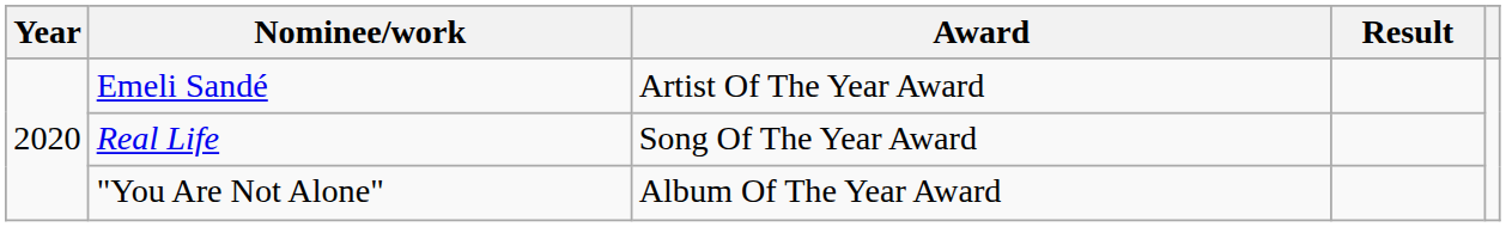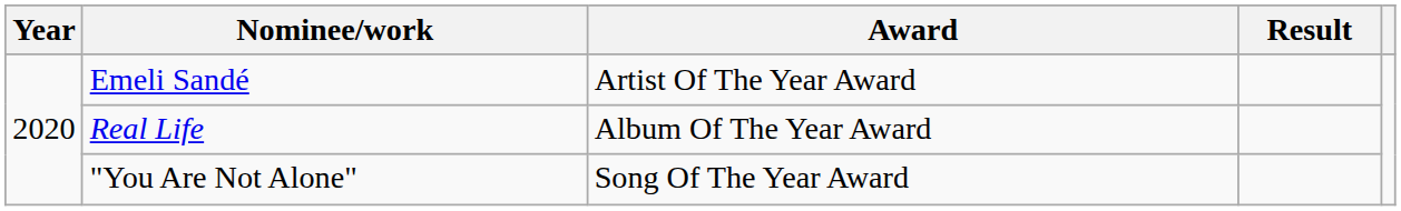Real Life | Award: Song Of The Year Award -> Album Of The Year Award
"You Are Not Alone" | Award: Album Of The Year Award -> Song Of The Year Award
